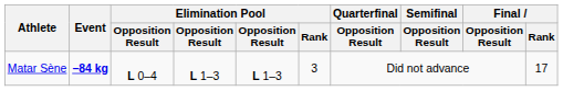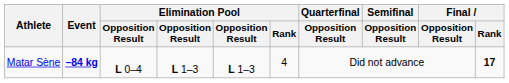Matar Sène | Elimination Pool / Rank: 3 -> 4
Matar Sène | Final / Rank: normal -> bold
